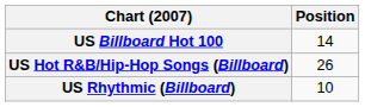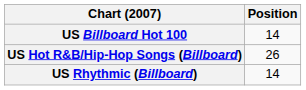US Rhythmic (Billboard) | Position: 10 -> 14
